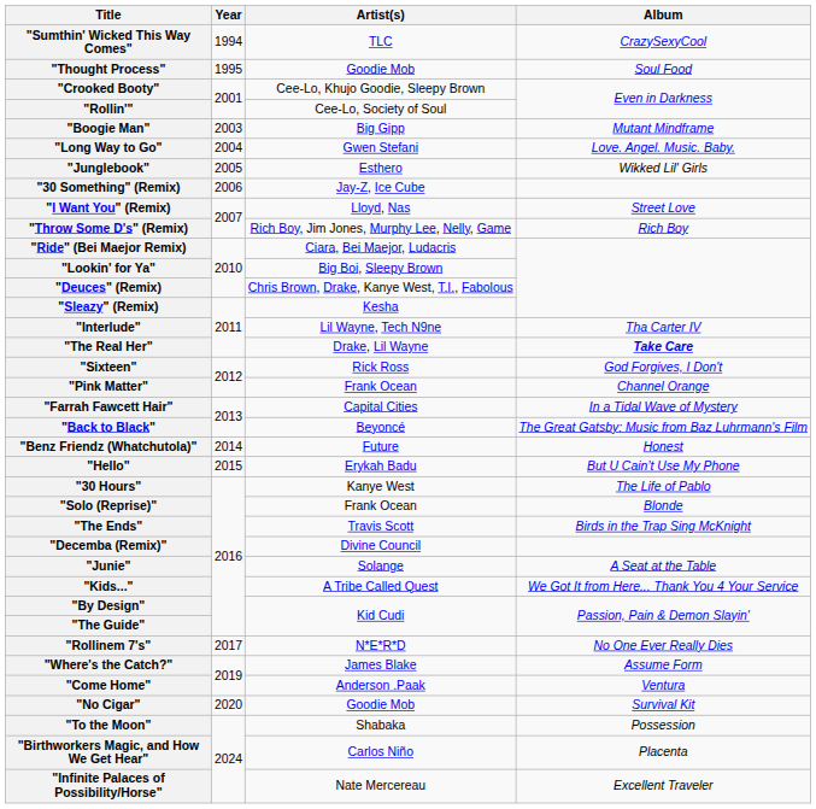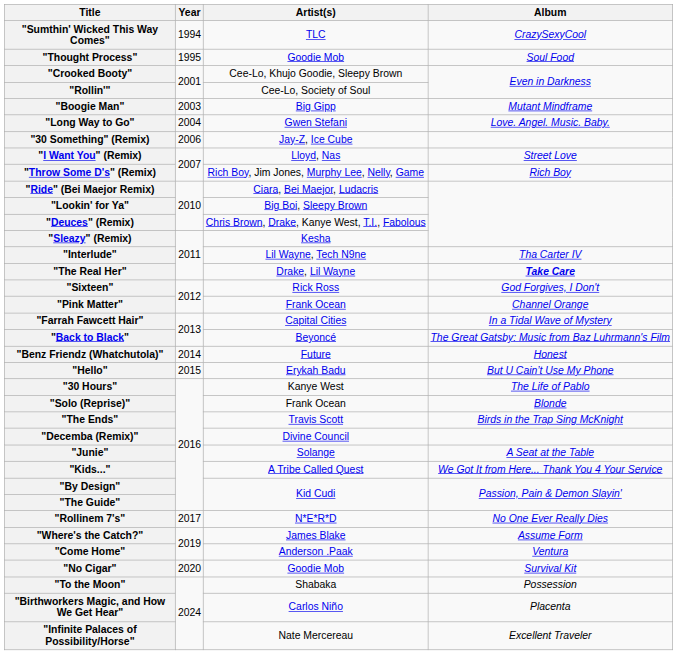- row: "Junglebook" | 2005 | Esthero | Wikked Lil' Girls
